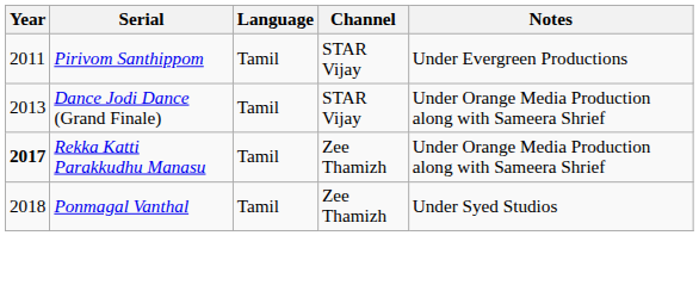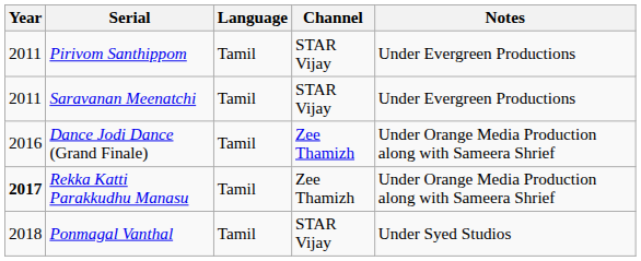+ row: 2011 | Saravanan Meenatchi | Tamil | STAR Vijay | Under Evergreen Productions
Dance Jodi Dance (Grand Finale) | Year: 2013 -> 2016
Dance Jodi Dance (Grand Finale) | Channel: STAR Vijay -> Zee Thamizh
Ponmagal Vanthal | Channel: Zee Thamizh -> STAR Vijay
